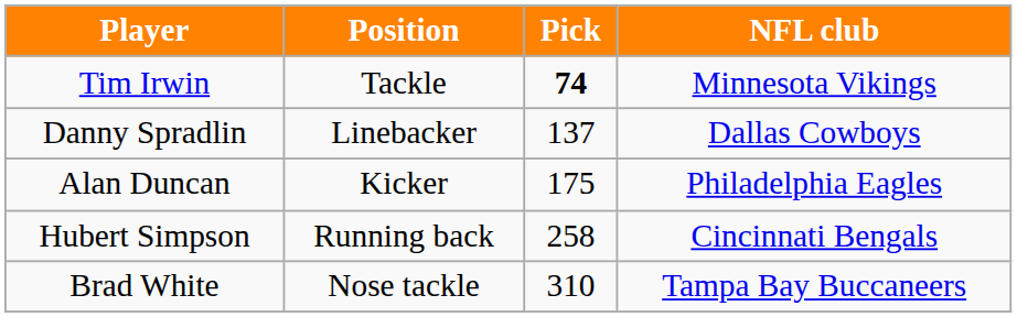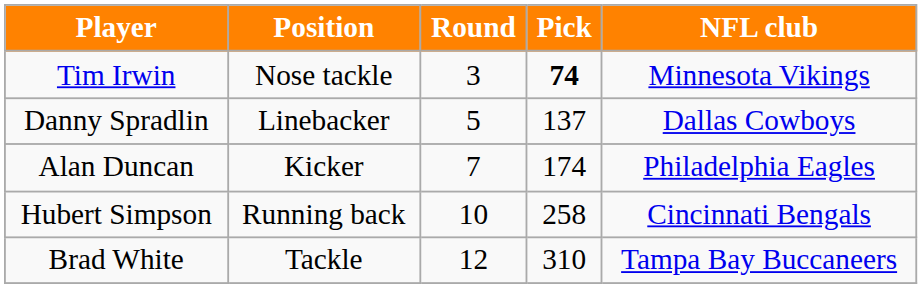+ column: Round | 3 | 5 | 7 | 10 | 12
Tim Irwin | Position: Tackle -> Nose tackle
Alan Duncan | Pick: 175 -> 174
Brad White | Position: Nose tackle -> Tackle
